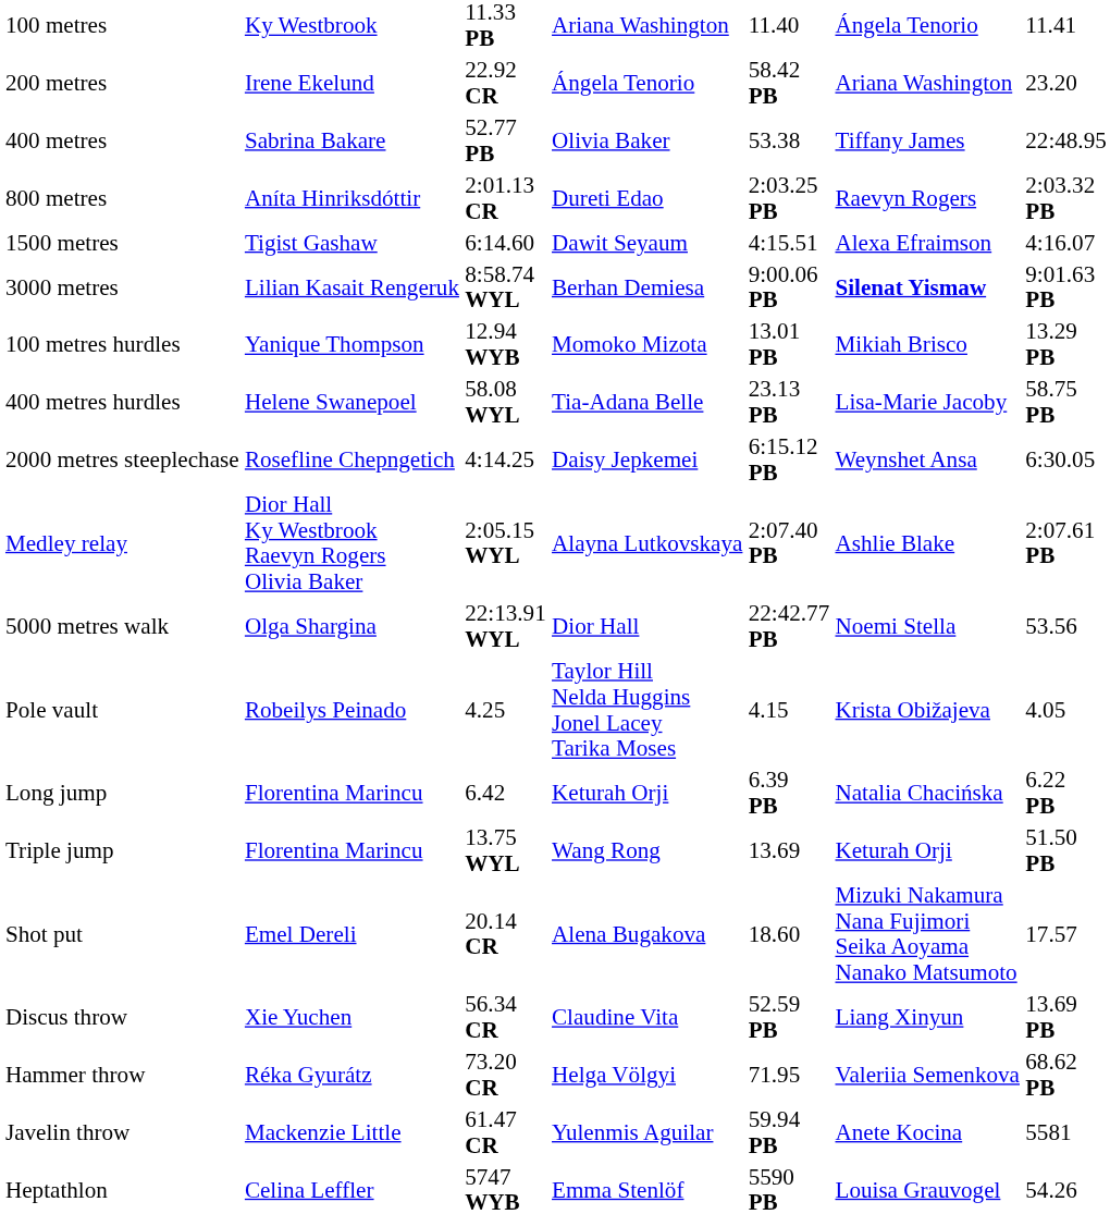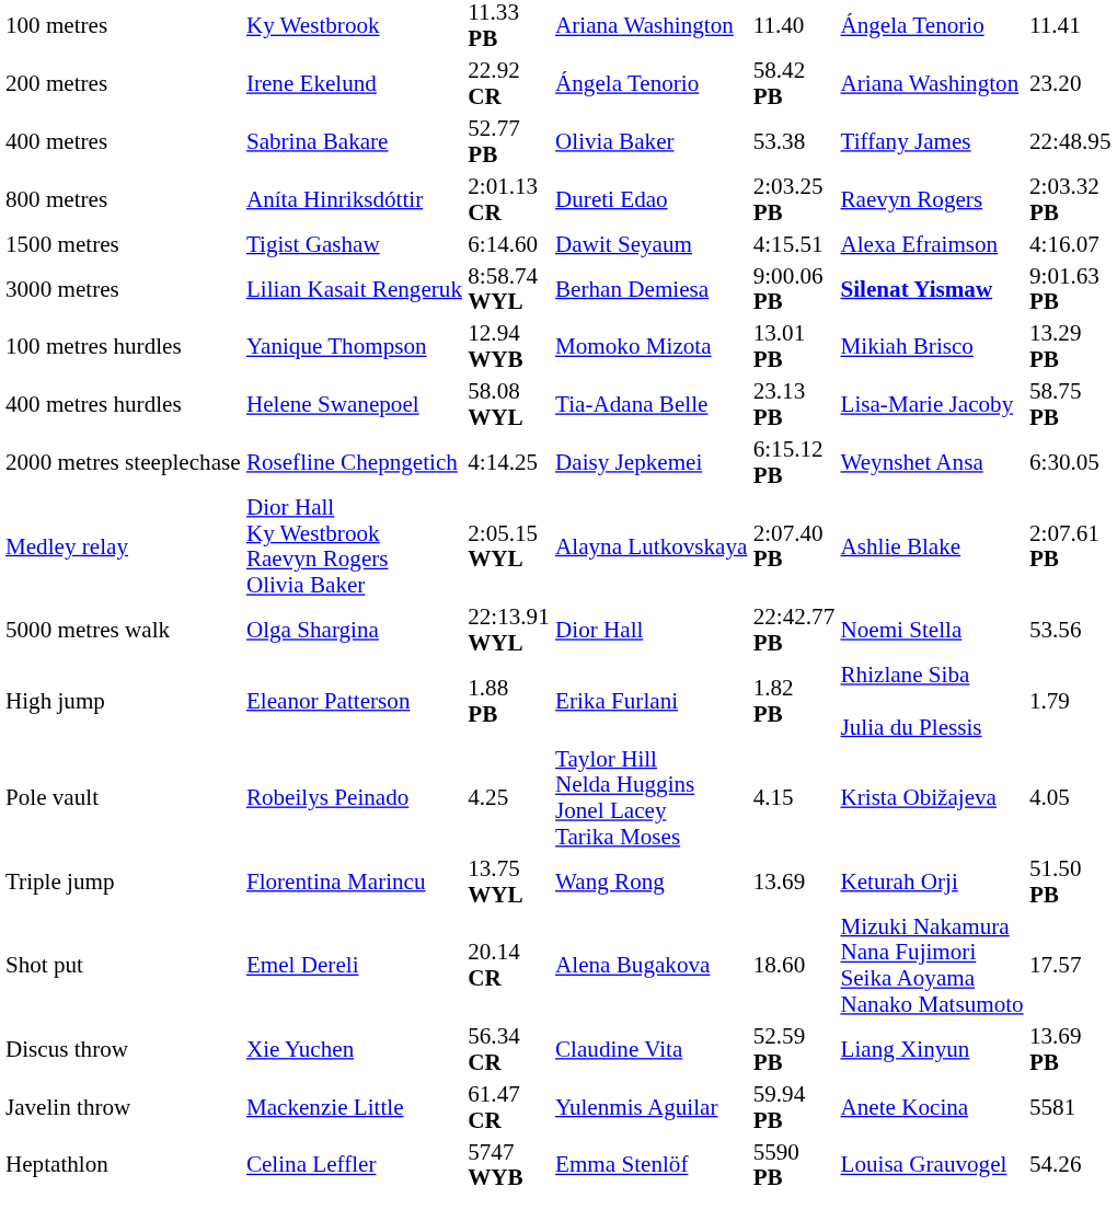+ row: High jump | Eleanor Patterson | 1.88 PB | Erika Furlani | 1.82 PB | Rhizlane Siba Julia du Plessis | 1.79
- row: Long jump | Florentina Marincu | 6.42 | Keturah Orji | 6.39 PB | Natalia Chacińska | 6.22 PB
- row: Hammer throw | Réka Gyurátz | 73.20 CR | Helga Völgyi | 71.95 | Valeriia Semenkova | 68.62 PB
